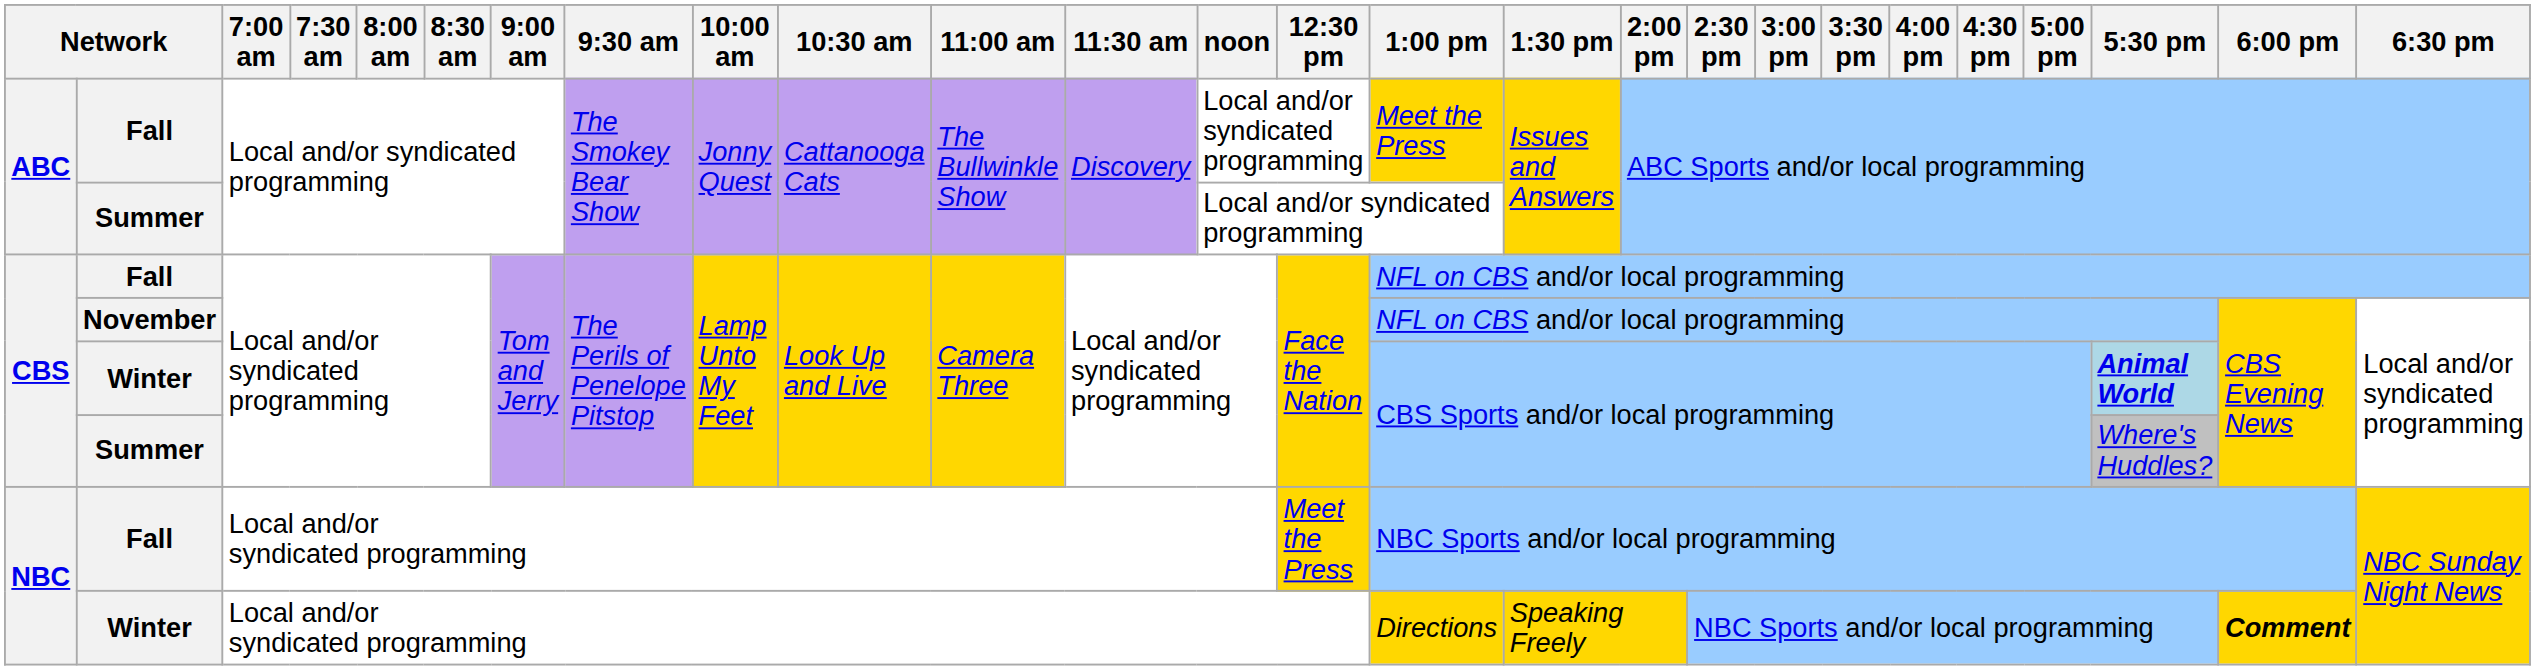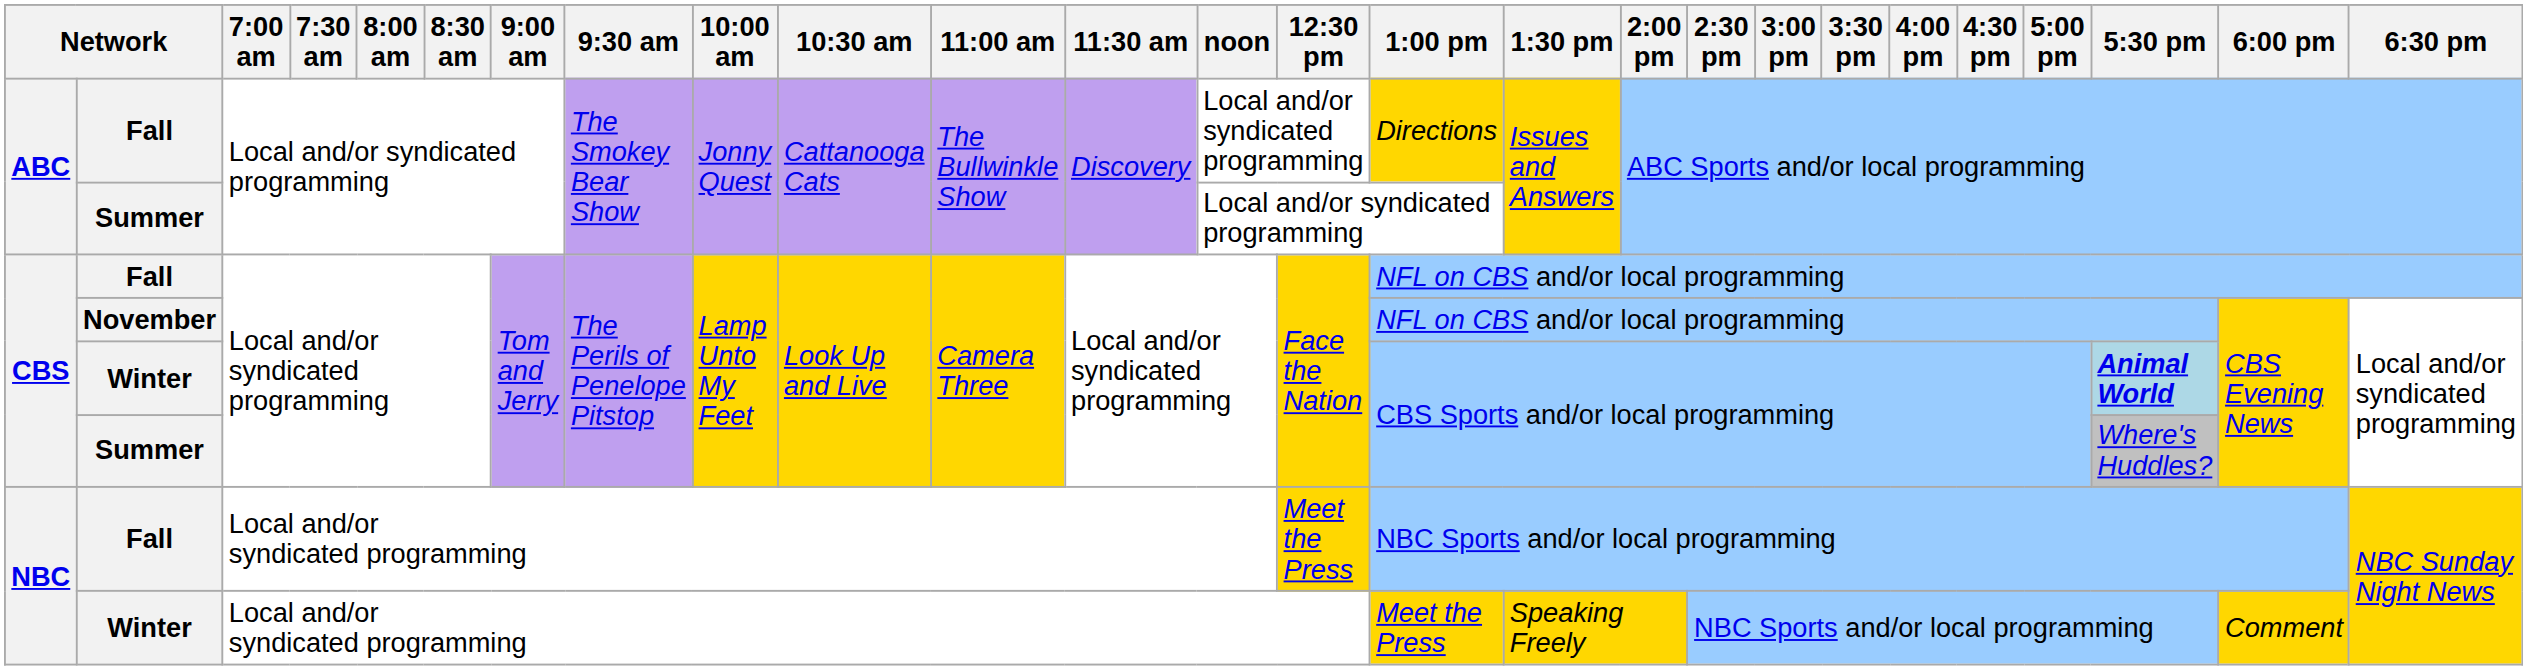ABC / Fall | 1:00 pm: Meet the Press -> Directions
NBC / Winter | 1:00 pm: Directions -> Meet the Press
NBC / Winter | 6:00 pm: bold -> normal
